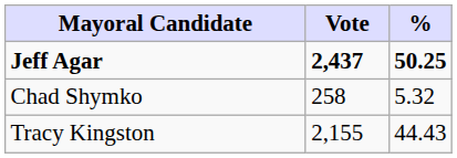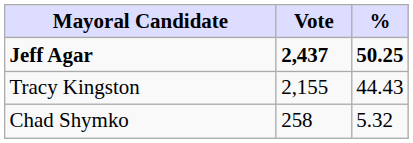rows swapped: Tracy Kingston <-> Chad Shymko
